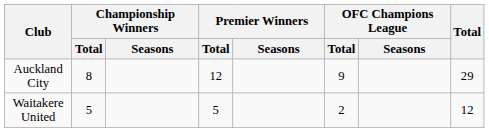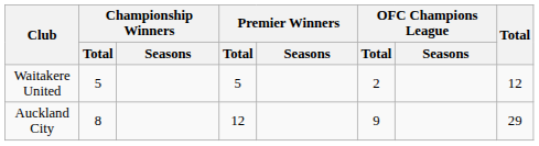rows swapped: Auckland City <-> Waitakere United
